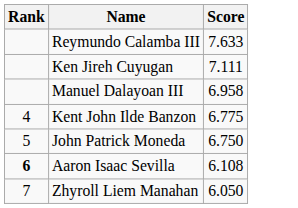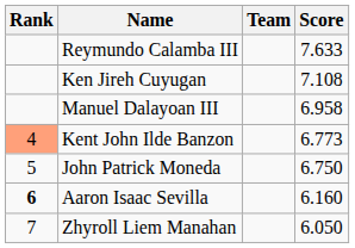+ column: Team
Ken Jireh Cuyugan | Score: 7.111 -> 7.108
Kent John Ilde Banzon | Rank: no background -> lightsalmon background
Kent John Ilde Banzon | Score: 6.775 -> 6.773
Aaron Isaac Sevilla | Score: 6.108 -> 6.160
